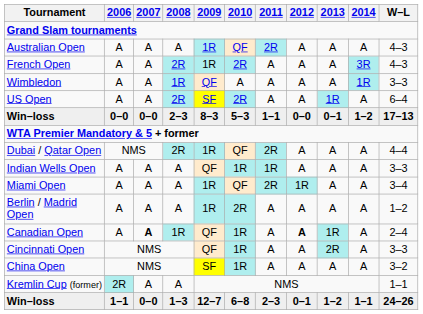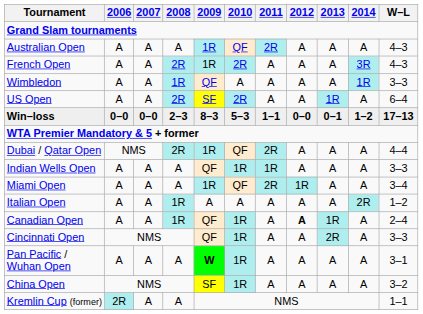- row: Berlin / Madrid Open | A | A | A | 1R | 2R | A | A | A | A | 1–2
+ row: Italian Open | A | A | 1R | A | A | A | A | A | 2R | 1–2
Canadian Open | 2007: bold -> normal
+ row: Pan Pacific / Wuhan Open | A | A | A | W | 1R | A | A | A | A | 3–1
- row: Win–loss | 1–1 | 0–0 | 1–3 | 12–7 | 6–8 | 2–3 | 0–1 | 1–2 | 1–1 | 24–26
